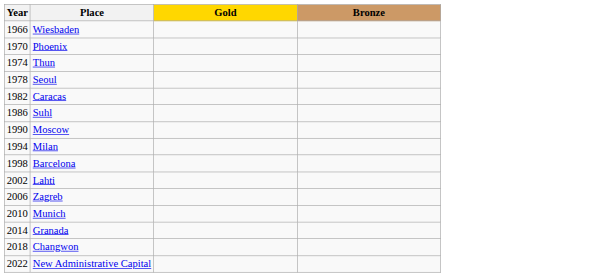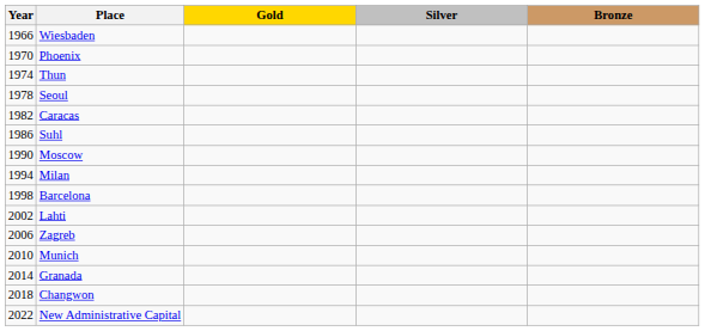+ column: Silver
